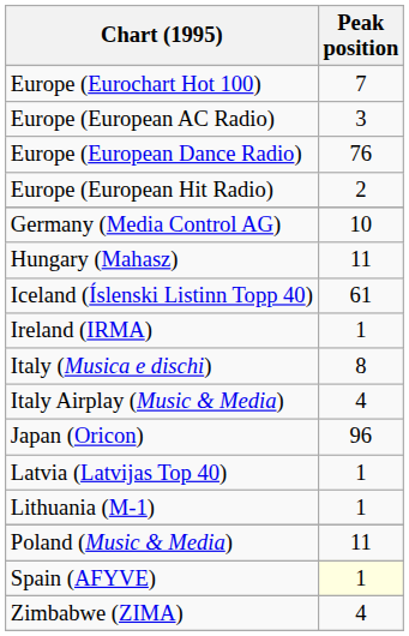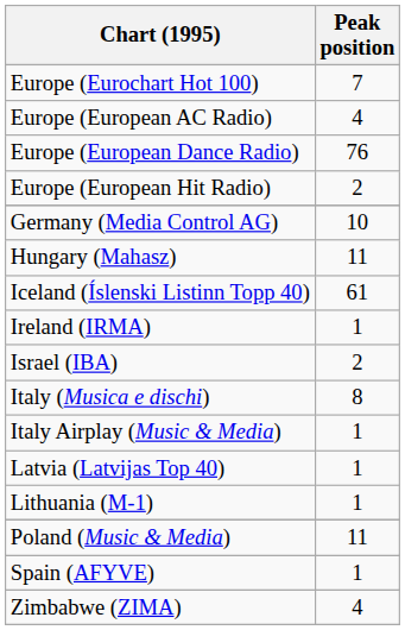Europe (European AC Radio) | Peak position: 3 -> 4
+ row: Israel (IBA) | 2
Italy Airplay (Music & Media) | Peak position: 4 -> 1
- row: Japan (Oricon) | 96
Spain (AFYVE) | Peak position: lightyellow background -> no background
